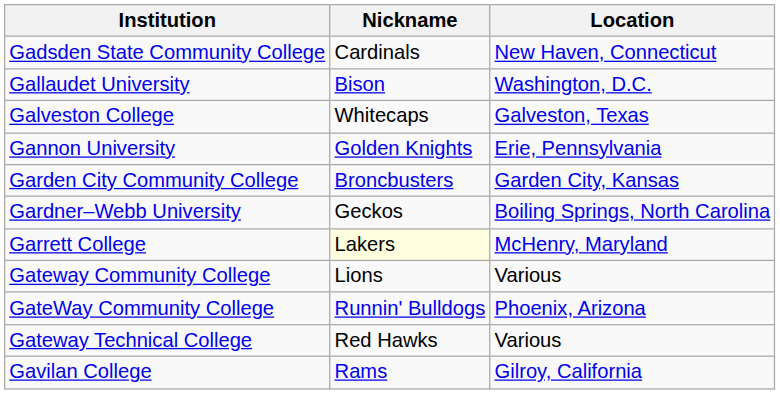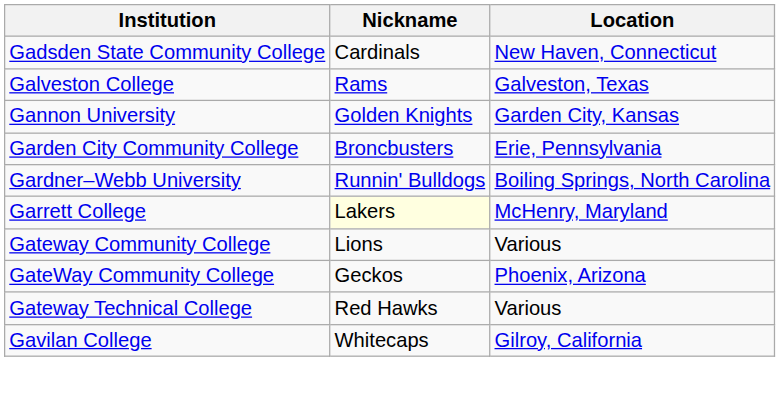- row: Gallaudet University | Bison | Washington, D.C.
Galveston College | Nickname: Whitecaps -> Rams
Gannon University | Location: Erie, Pennsylvania -> Garden City, Kansas
Garden City Community College | Location: Garden City, Kansas -> Erie, Pennsylvania
Gardner–Webb University | Nickname: Geckos -> Runnin' Bulldogs
GateWay Community College | Nickname: Runnin' Bulldogs -> Geckos
Gavilan College | Nickname: Rams -> Whitecaps
